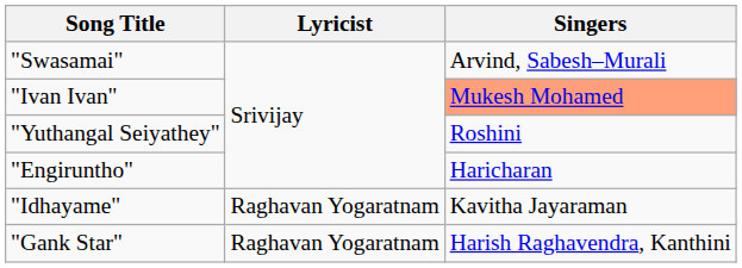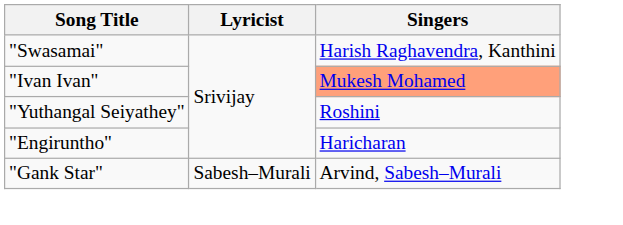"Swasamai" | Singers: Arvind, Sabesh–Murali -> Harish Raghavendra, Kanthini
- row: "Idhayame" | Raghavan Yogaratnam | Kavitha Jayaraman
"Gank Star" | Lyricist: Raghavan Yogaratnam -> Sabesh–Murali
"Gank Star" | Singers: Harish Raghavendra, Kanthini -> Arvind, Sabesh–Murali
